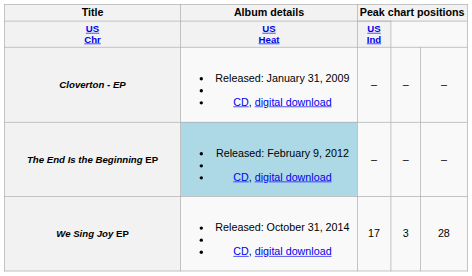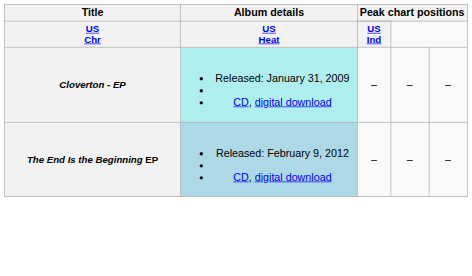Cloverton - EP | Album details: no background -> paleturquoise background
- row: We Sing Joy EP | Released: October 31, 2014 CD, digital download | 17 | 3 | 28
